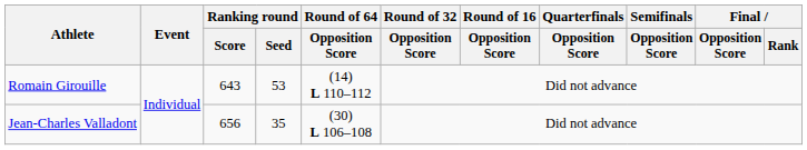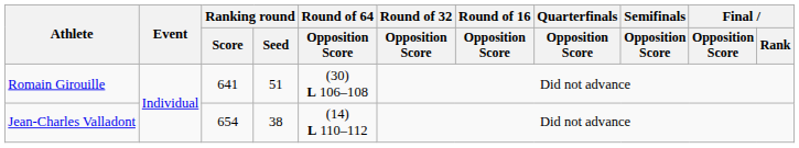Romain Girouille | Ranking round / Score: 643 -> 641
Romain Girouille | Ranking round / Seed: 53 -> 51
Romain Girouille | Round of 64 / Opposition Score: (14) L 110–112 -> (30) L 106–108
Jean-Charles Valladont | Ranking round / Score: 656 -> 654
Jean-Charles Valladont | Ranking round / Seed: 35 -> 38
Jean-Charles Valladont | Round of 64 / Opposition Score: (30) L 106–108 -> (14) L 110–112
